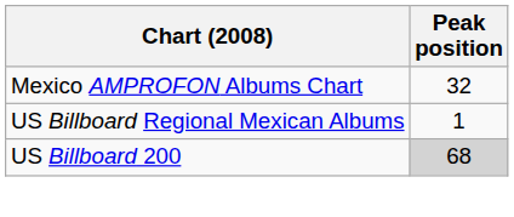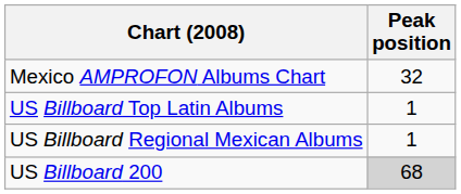+ row: US Billboard Top Latin Albums | 1
